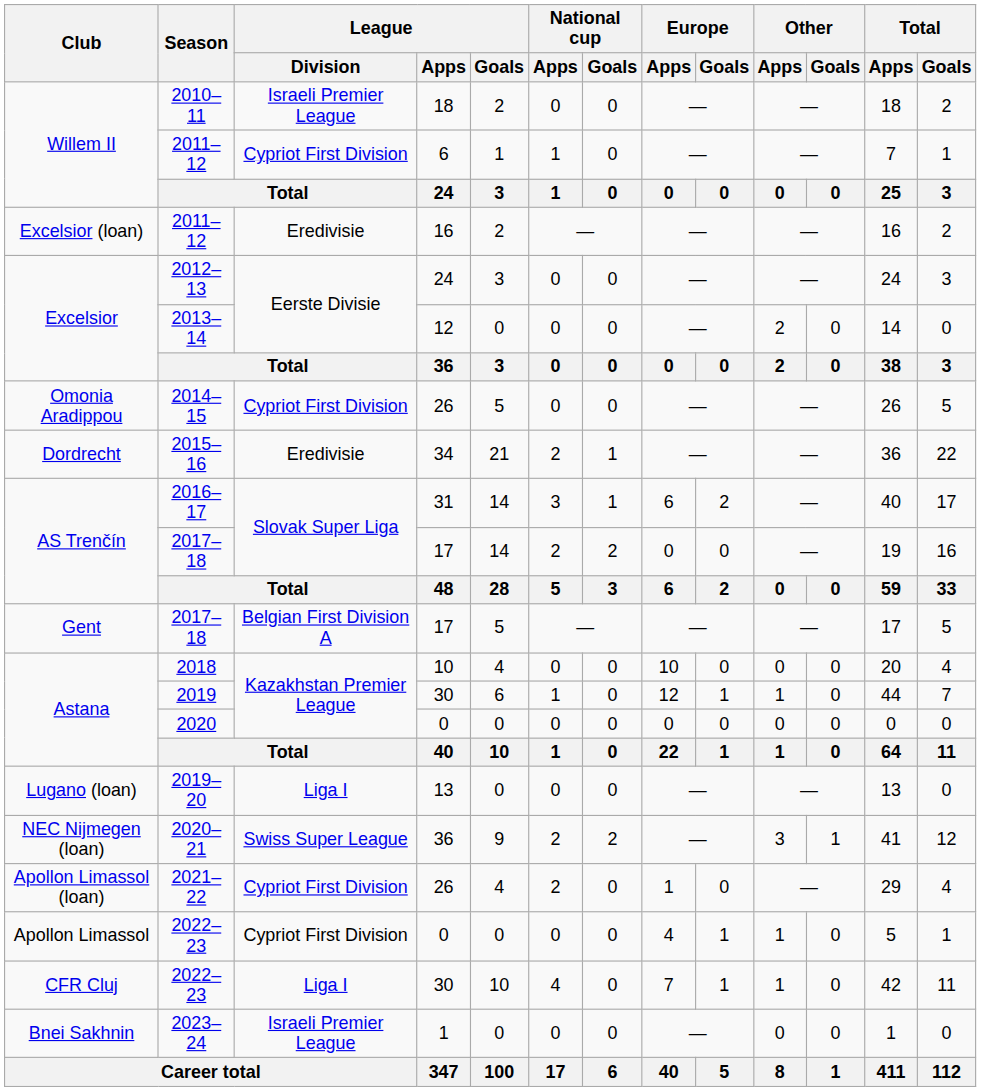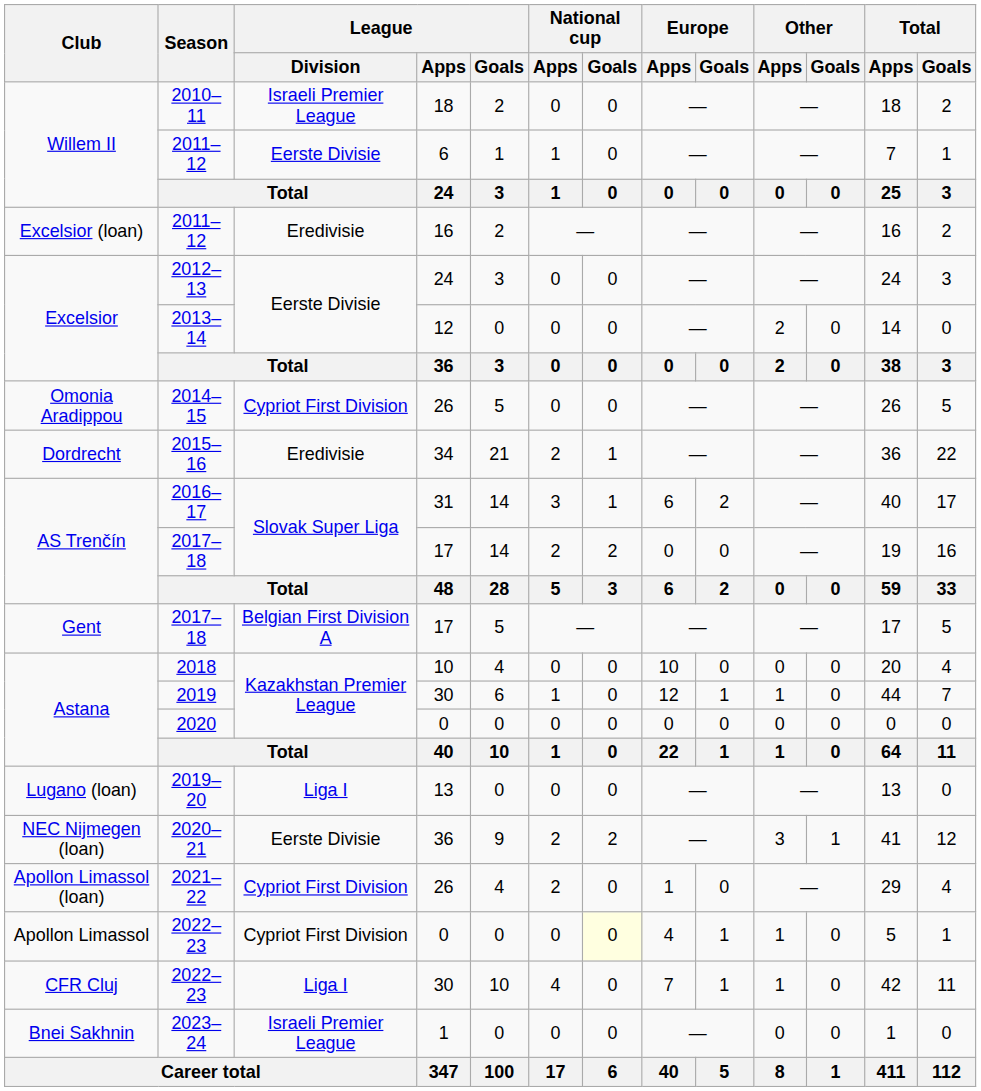Willem II / 2011–12 | League / Division: Cypriot First Division -> Eerste Divisie
2020–21 | League / Division: Swiss Super League -> Eerste Divisie
Apollon Limassol / 2022–23 | National cup / Goals: no background -> lightyellow background
